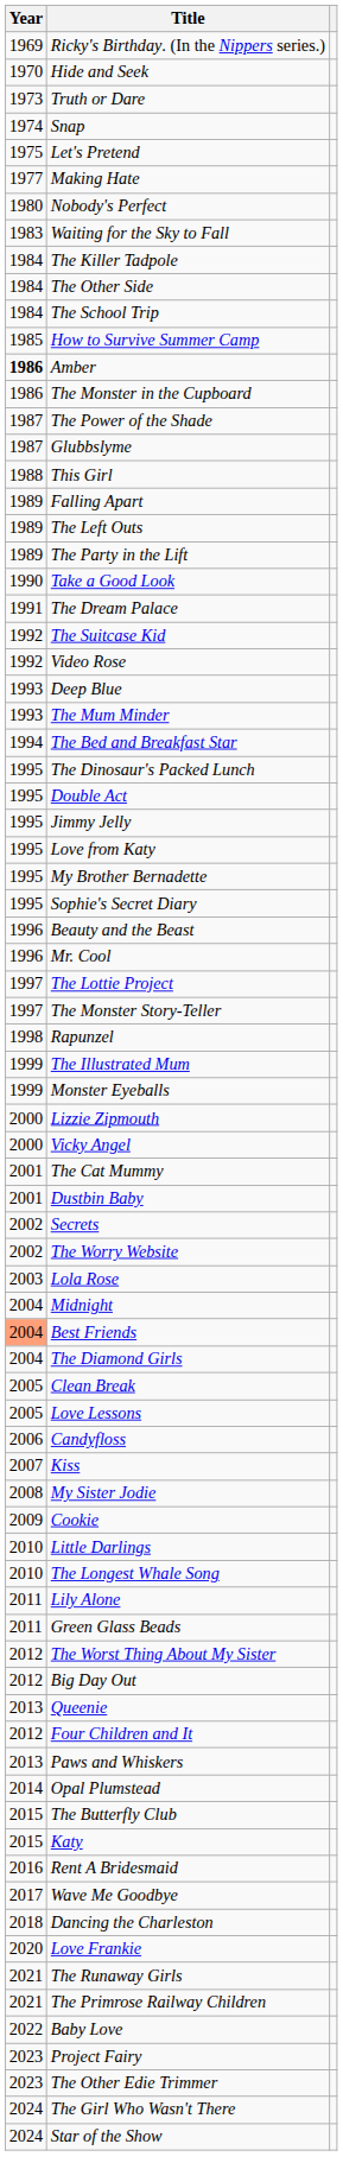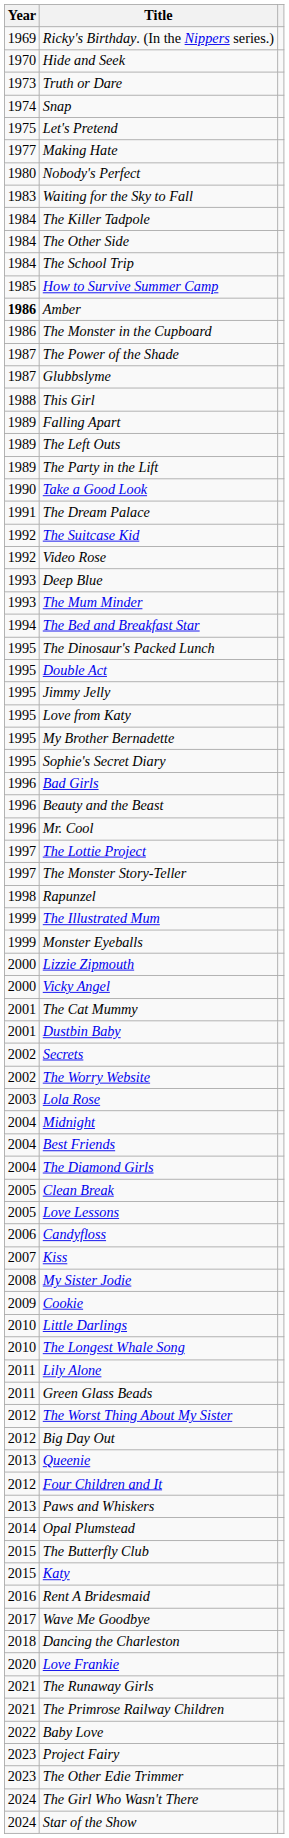+ row: 1996 | Bad Girls
Best Friends | Year: lightsalmon background -> no background
